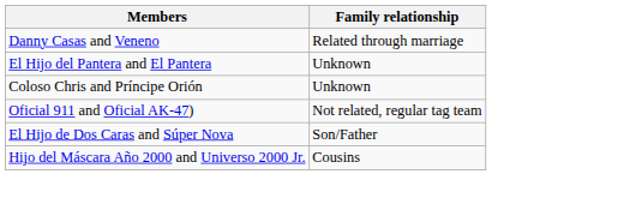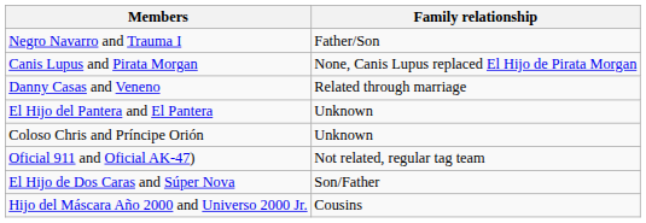+ row: Negro Navarro and Trauma I | Father/Son
+ row: Canis Lupus and Pirata Morgan | None, Canis Lupus replaced El Hijo de Pirata Morgan
